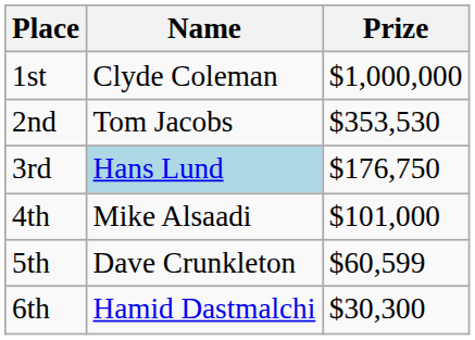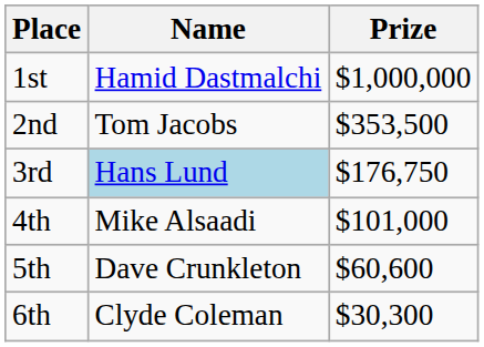1st | Name: Clyde Coleman -> Hamid Dastmalchi
2nd | Prize: $353,530 -> $353,500
5th | Prize: $60,599 -> $60,600
6th | Name: Hamid Dastmalchi -> Clyde Coleman
